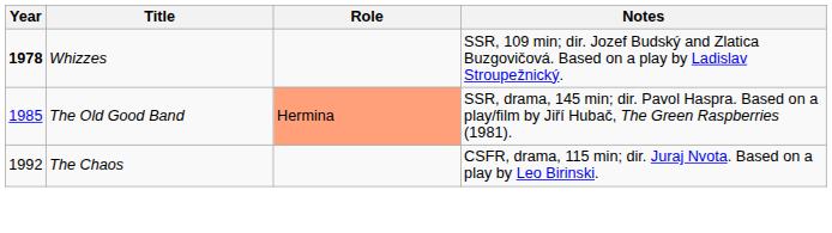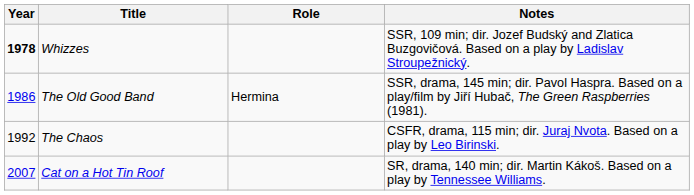The Old Good Band | Year: 1985 -> 1986
The Old Good Band | Role: lightsalmon background -> no background
+ row: 2007 | Cat on a Hot Tin Roof | SR, drama, 140 min; dir. Martin Kákoš. Based on a play by Tennessee Williams.
